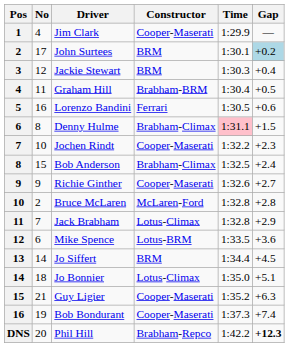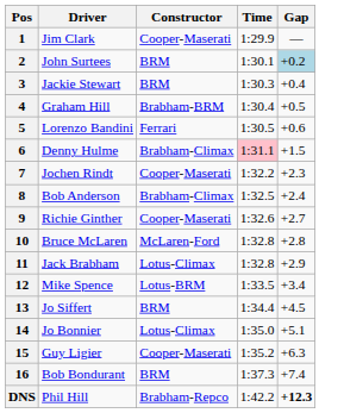- column: No | 4 | 17 | 12 | 11 | 16 | 8 | 10 | 15 | 9 | 2 | 7 | 6 | 14 | 18 | 21 | 19 | 20
Mike Spence | Gap: +3.6 -> +3.4
Bob Bondurant | Constructor: Cooper-Maserati -> BRM
